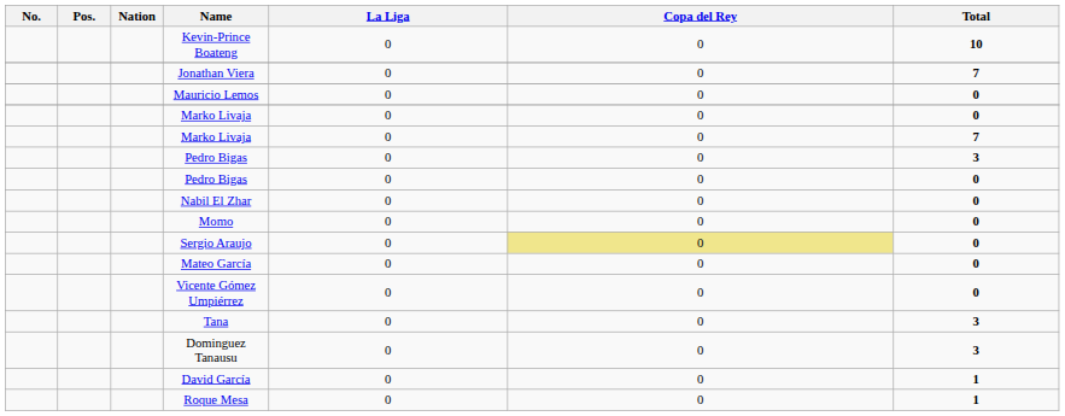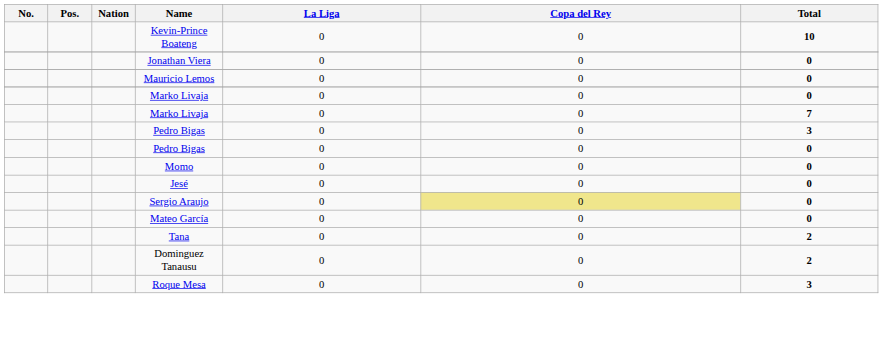Jonathan Viera | Total: 7 -> 0
- row: Nabil El Zhar | 0 | 0 | 0
+ row: Jesé | 0 | 0 | 0
- row: Vicente Gómez Umpiérrez | 0 | 0 | 0
Tana | Total: 3 -> 2
Dominguez Tanausu | Total: 3 -> 2
- row: David García | 0 | 0 | 1
Roque Mesa | Total: 1 -> 3
